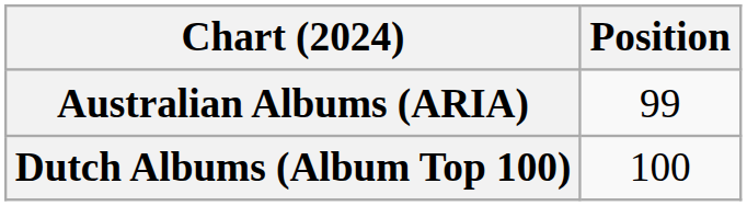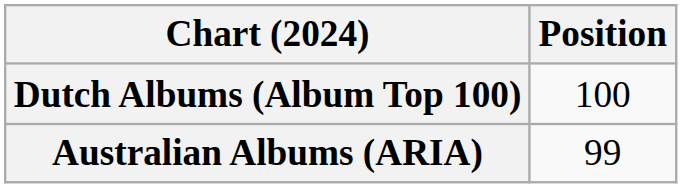rows swapped: Australian Albums (ARIA) <-> Dutch Albums (Album Top 100)
